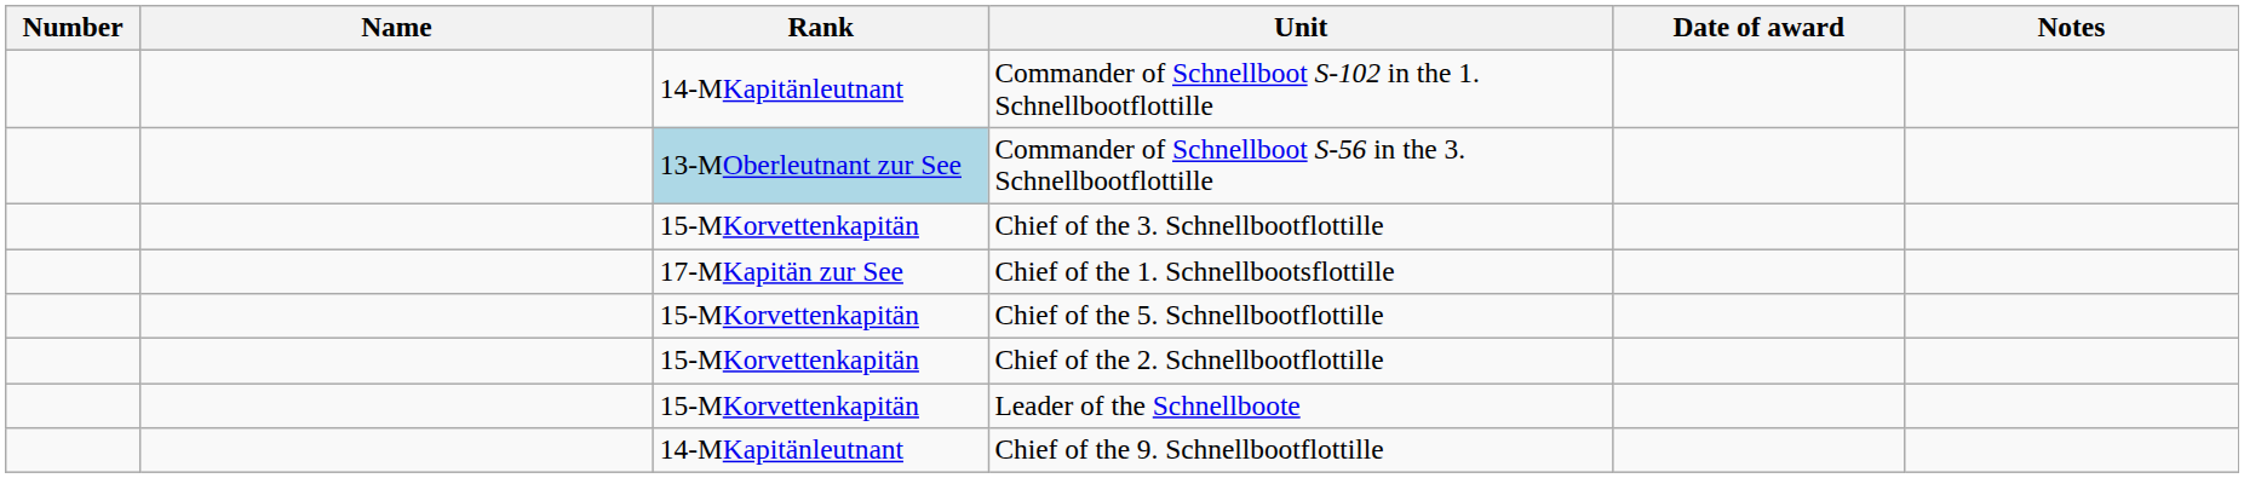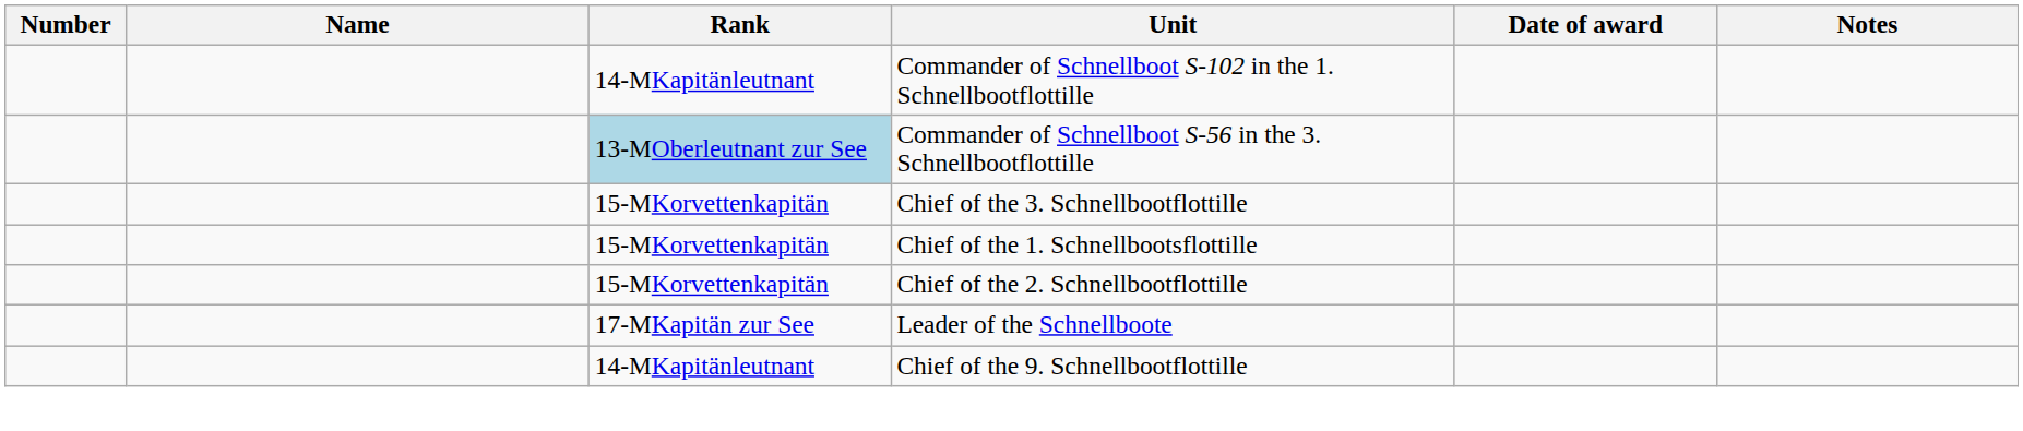Chief of the 1. Schnellbootsflottille | Rank: 17-MKapitän zur See -> 15-MKorvettenkapitän
- row: 15-MKorvettenkapitän | Chief of the 5. Schnellbootflottille
Leader of the Schnellboote | Rank: 15-MKorvettenkapitän -> 17-MKapitän zur See
